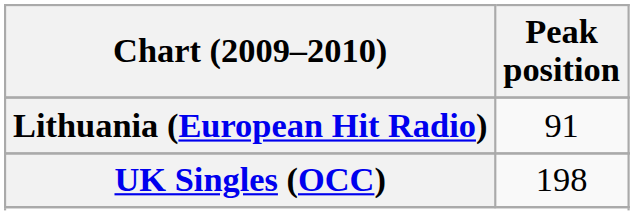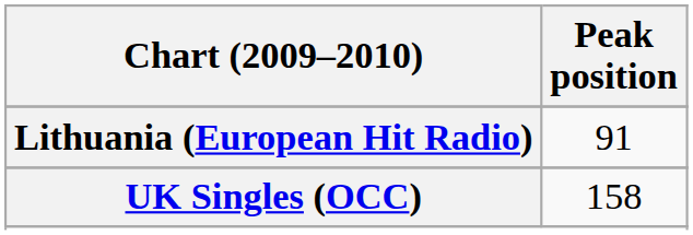UK Singles (OCC) | Peak position: 198 -> 158
